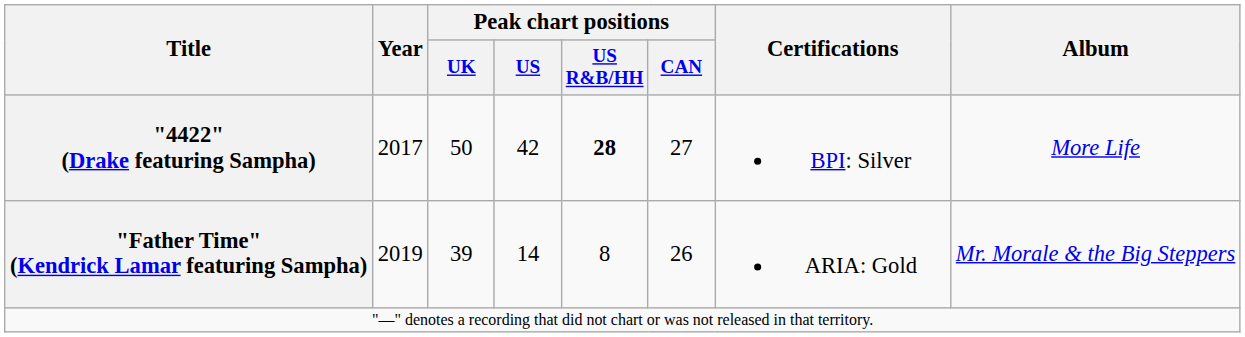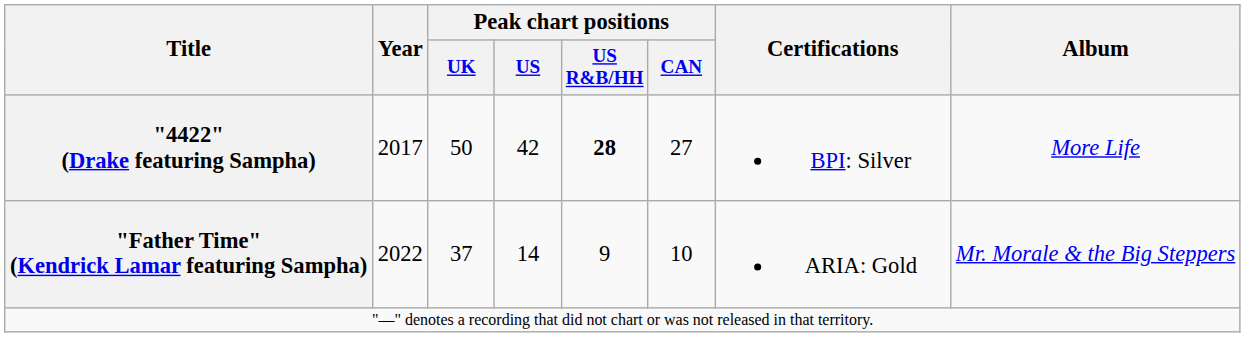"Father Time" (Kendrick Lamar featuring Sampha) | Year: 2019 -> 2022
"Father Time" (Kendrick Lamar featuring Sampha) | Peak chart positions / UK: 39 -> 37
"Father Time" (Kendrick Lamar featuring Sampha) | Peak chart positions / US R&B/HH: 8 -> 9
"Father Time" (Kendrick Lamar featuring Sampha) | Peak chart positions / CAN: 26 -> 10
